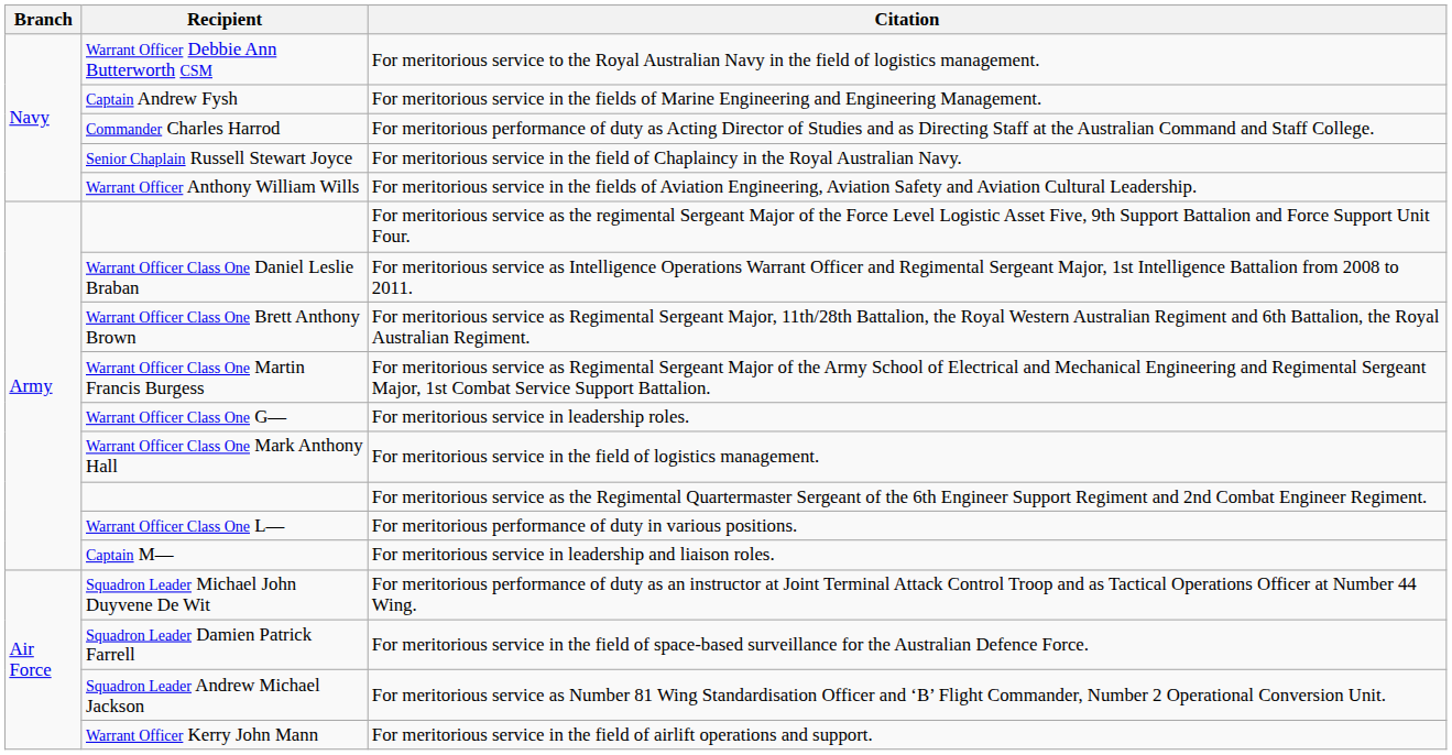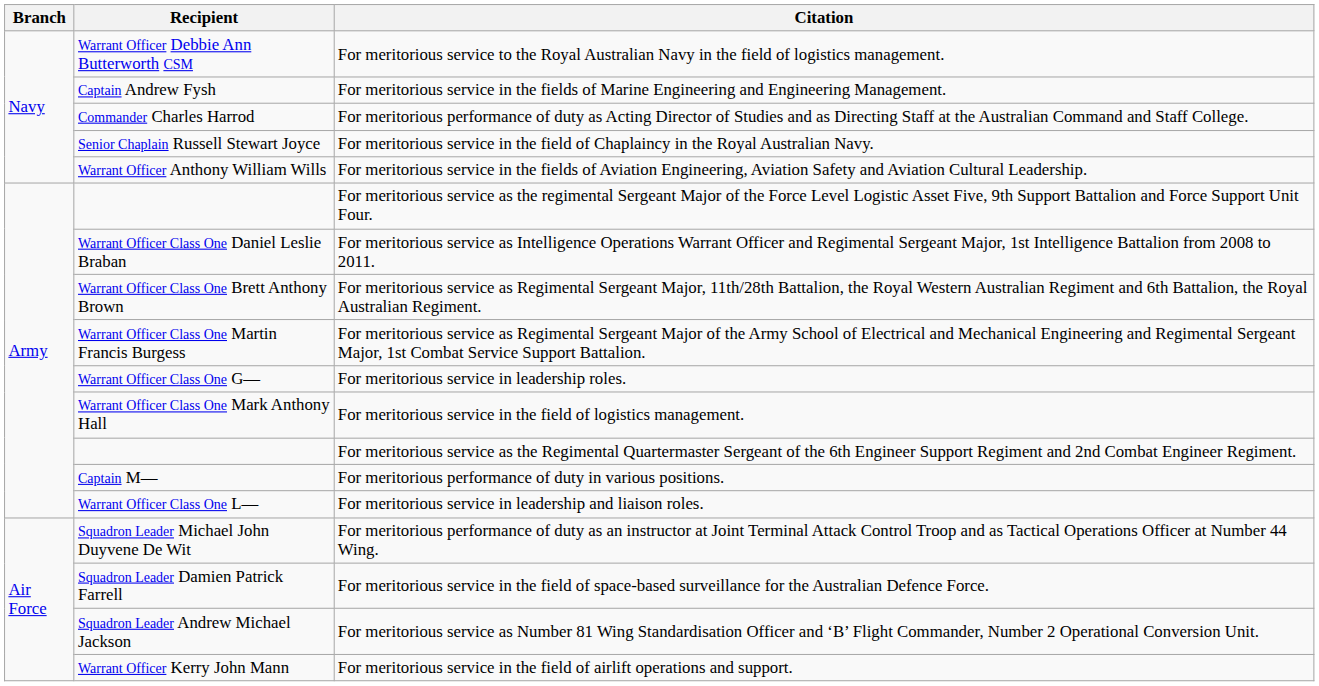For meritorious performance of duty in various positions. | Recipient: Warrant Officer Class One L— -> Captain M—
For meritorious service in leadership and liaison roles. | Recipient: Captain M— -> Warrant Officer Class One L—
